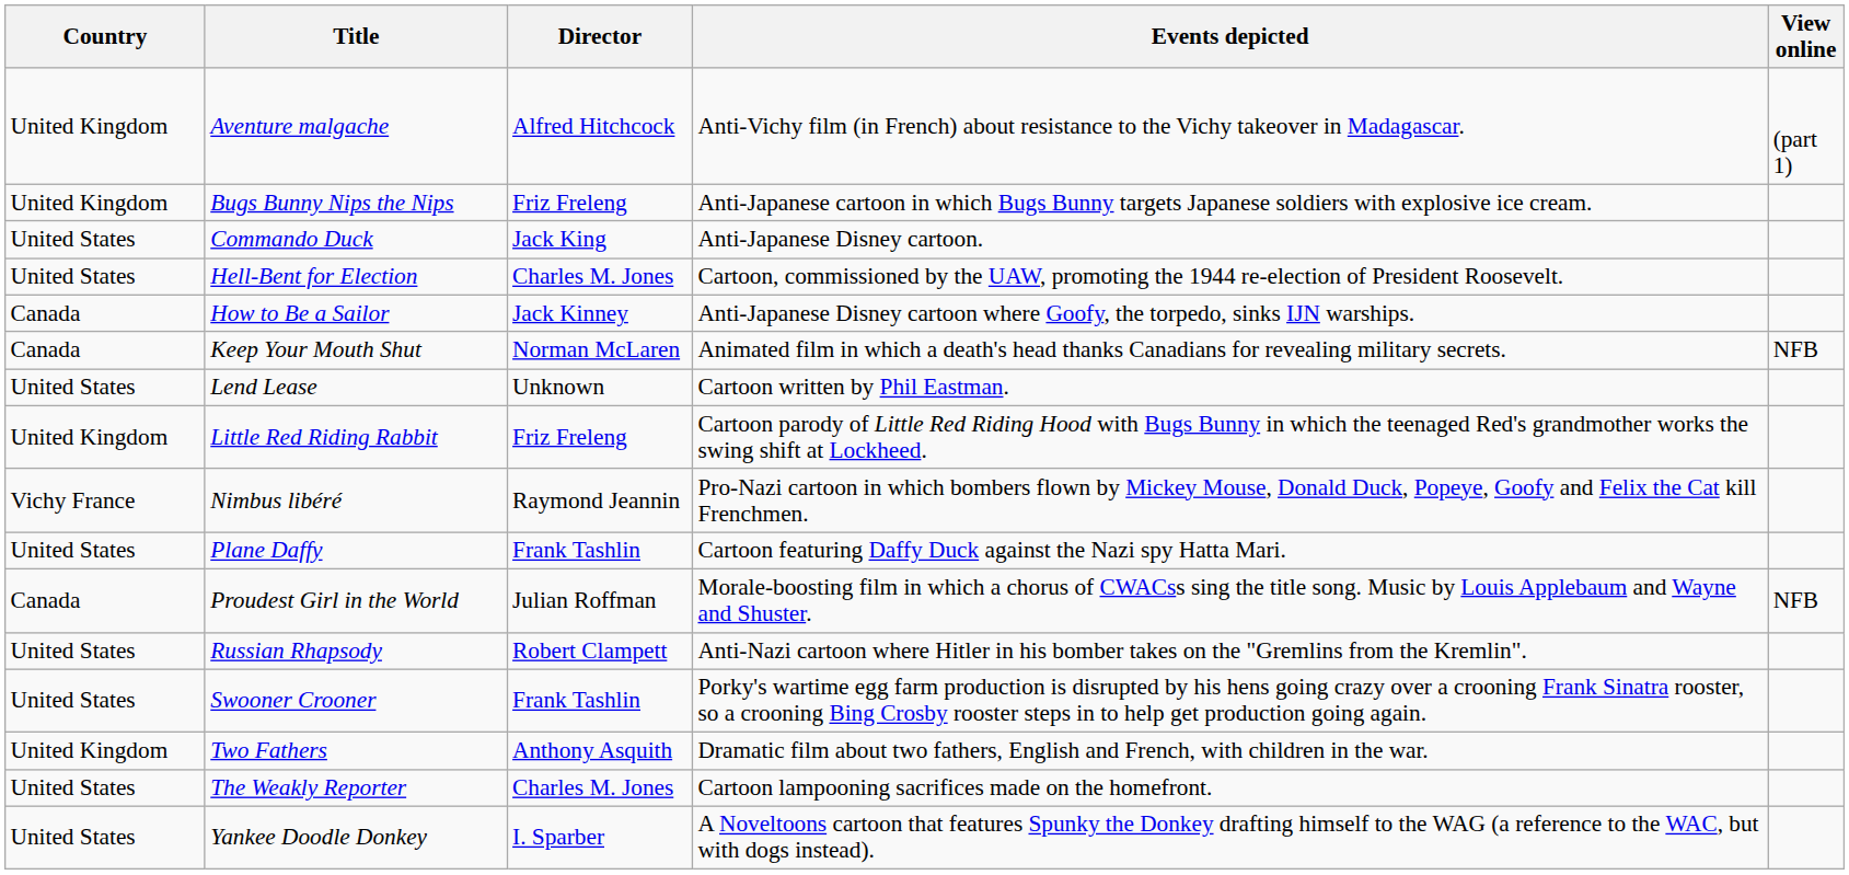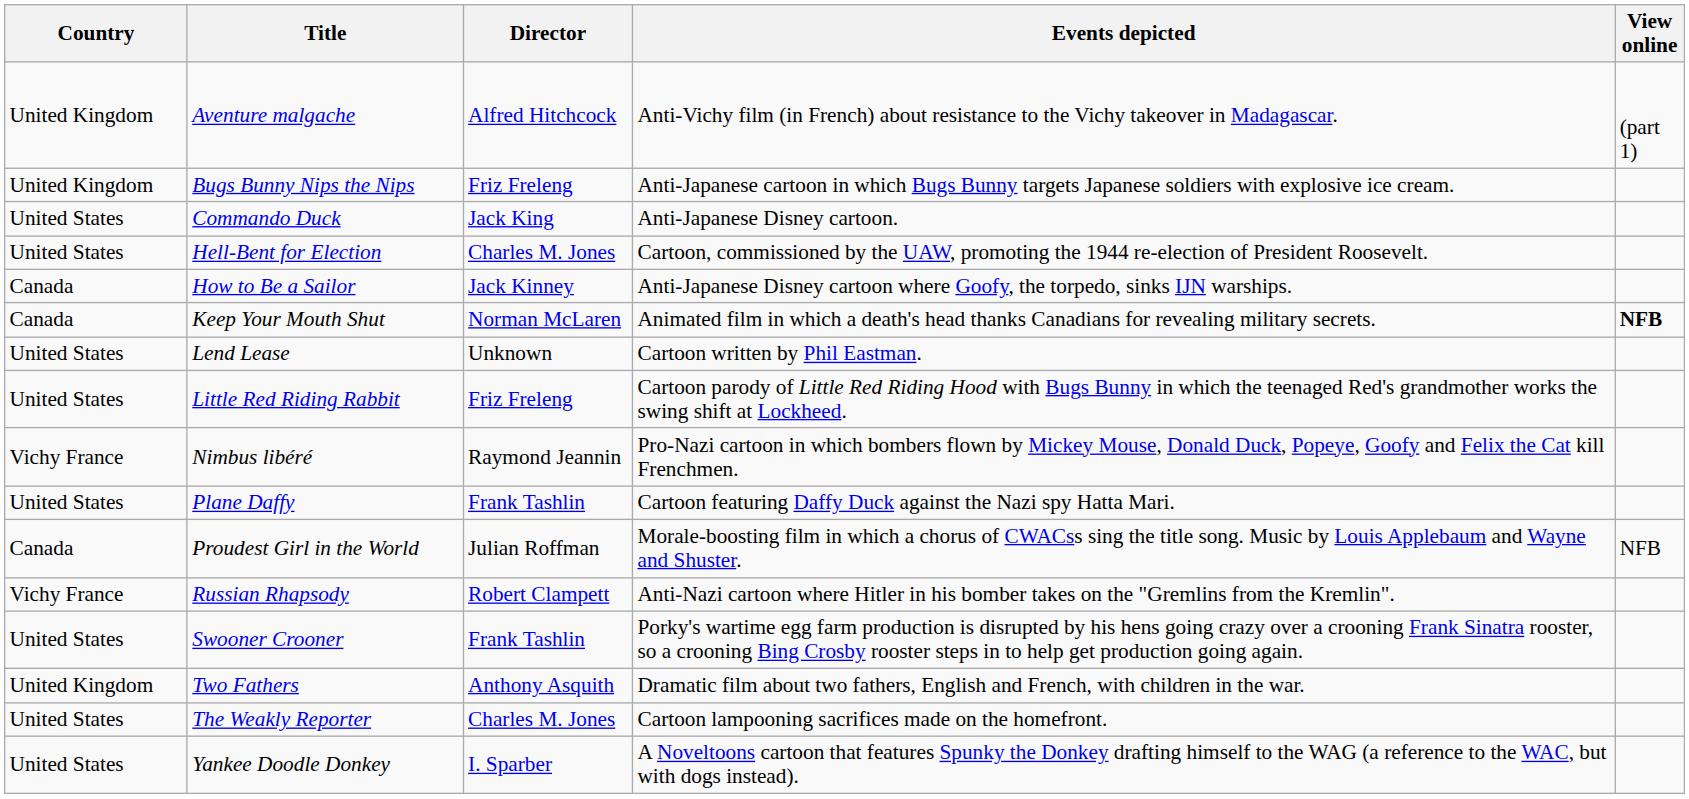Keep Your Mouth Shut | View online: normal -> bold
Little Red Riding Rabbit | Country: United Kingdom -> United States
Russian Rhapsody | Country: United States -> Vichy France
